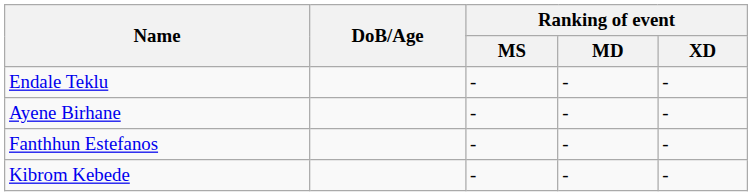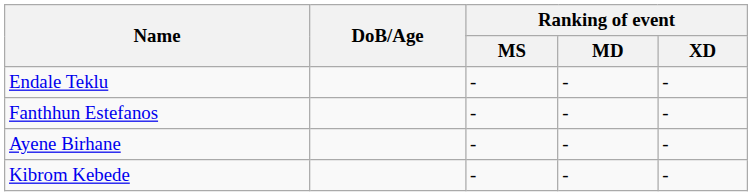rows swapped: Fanthhun Estefanos <-> Ayene Birhane
